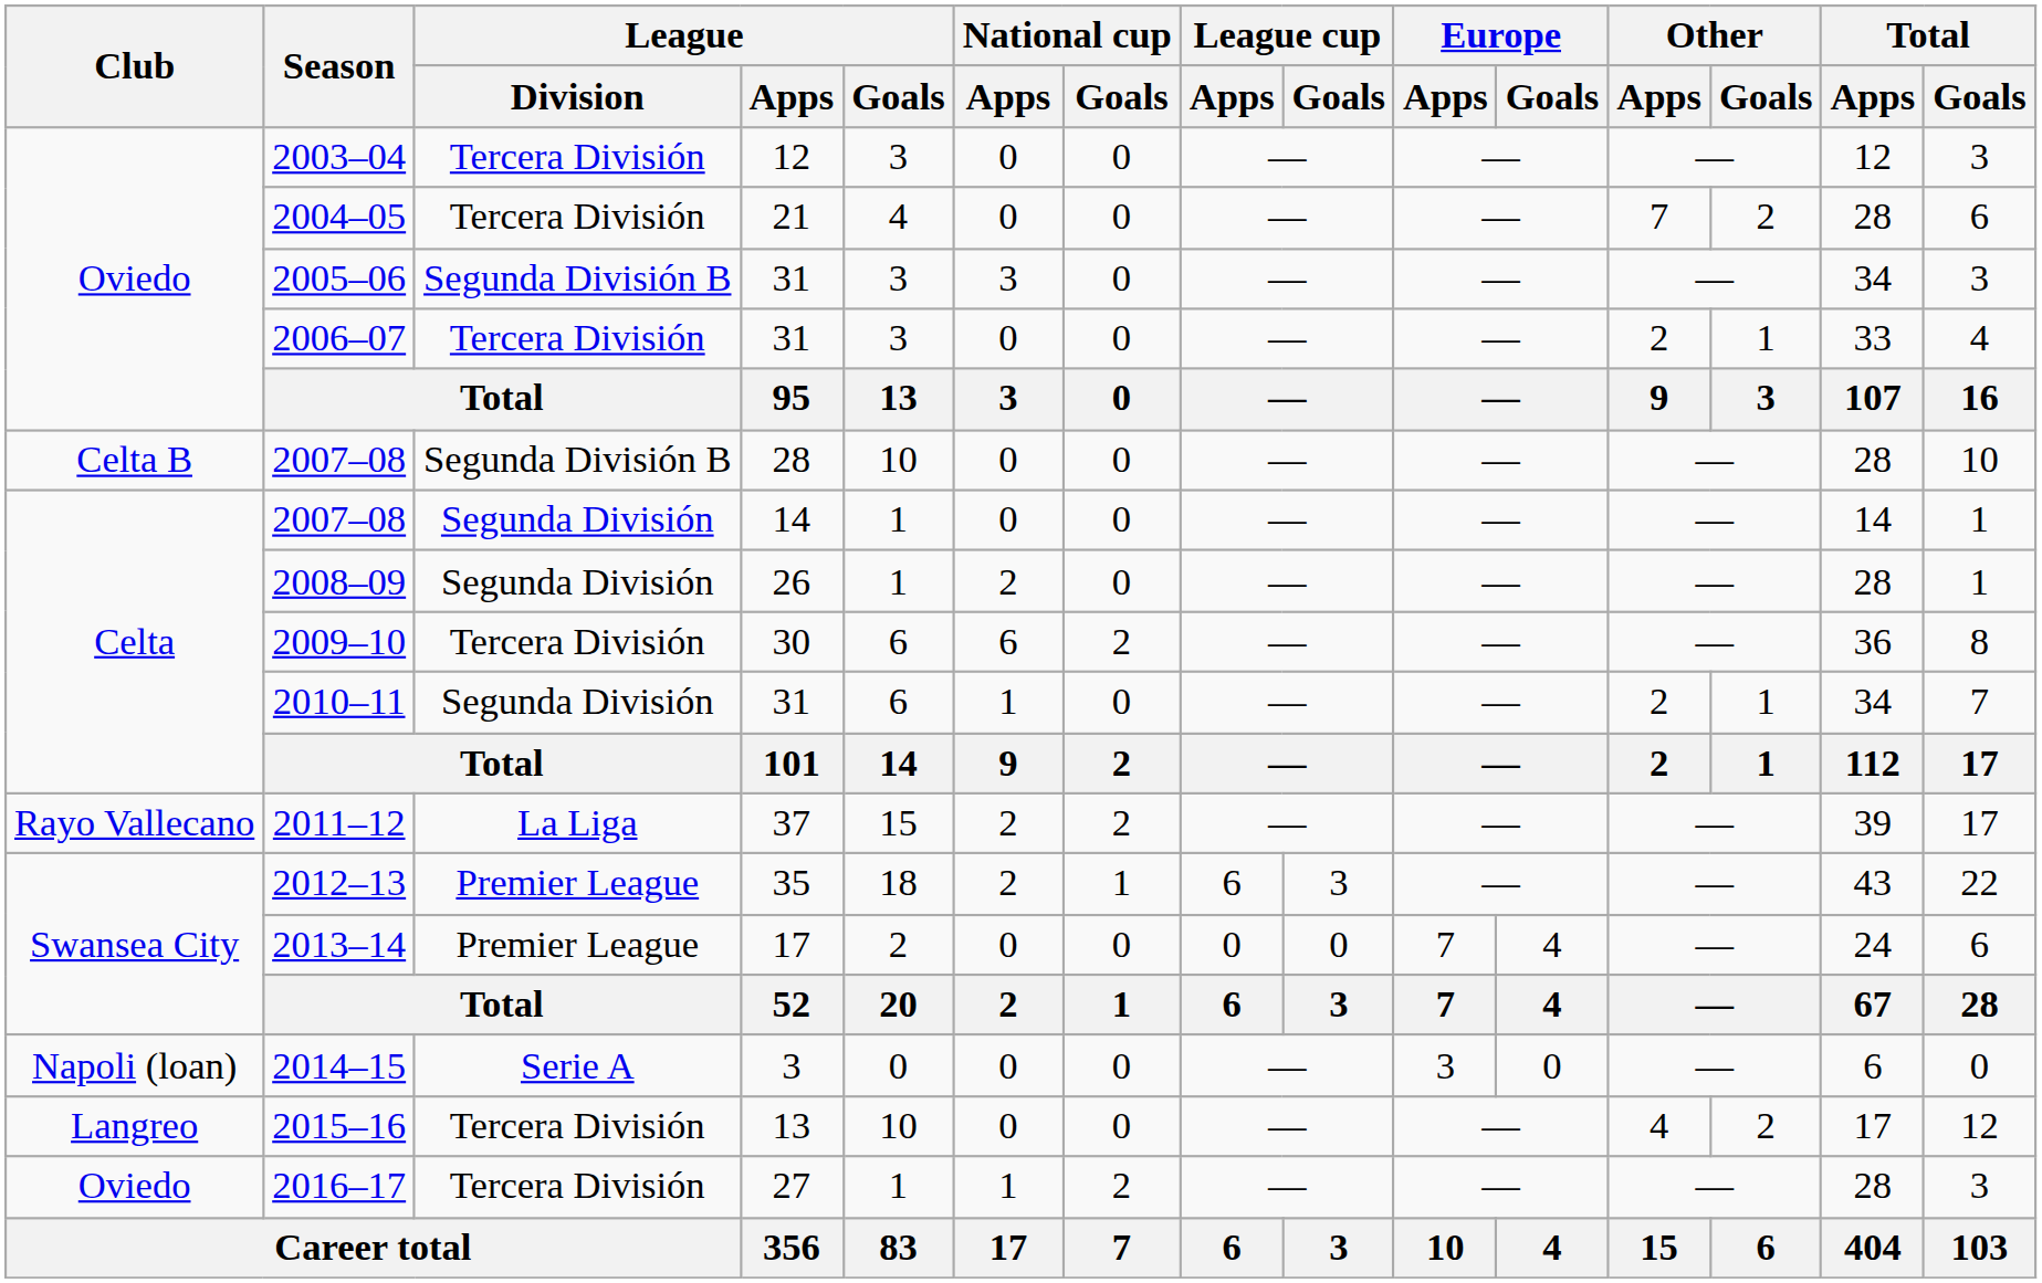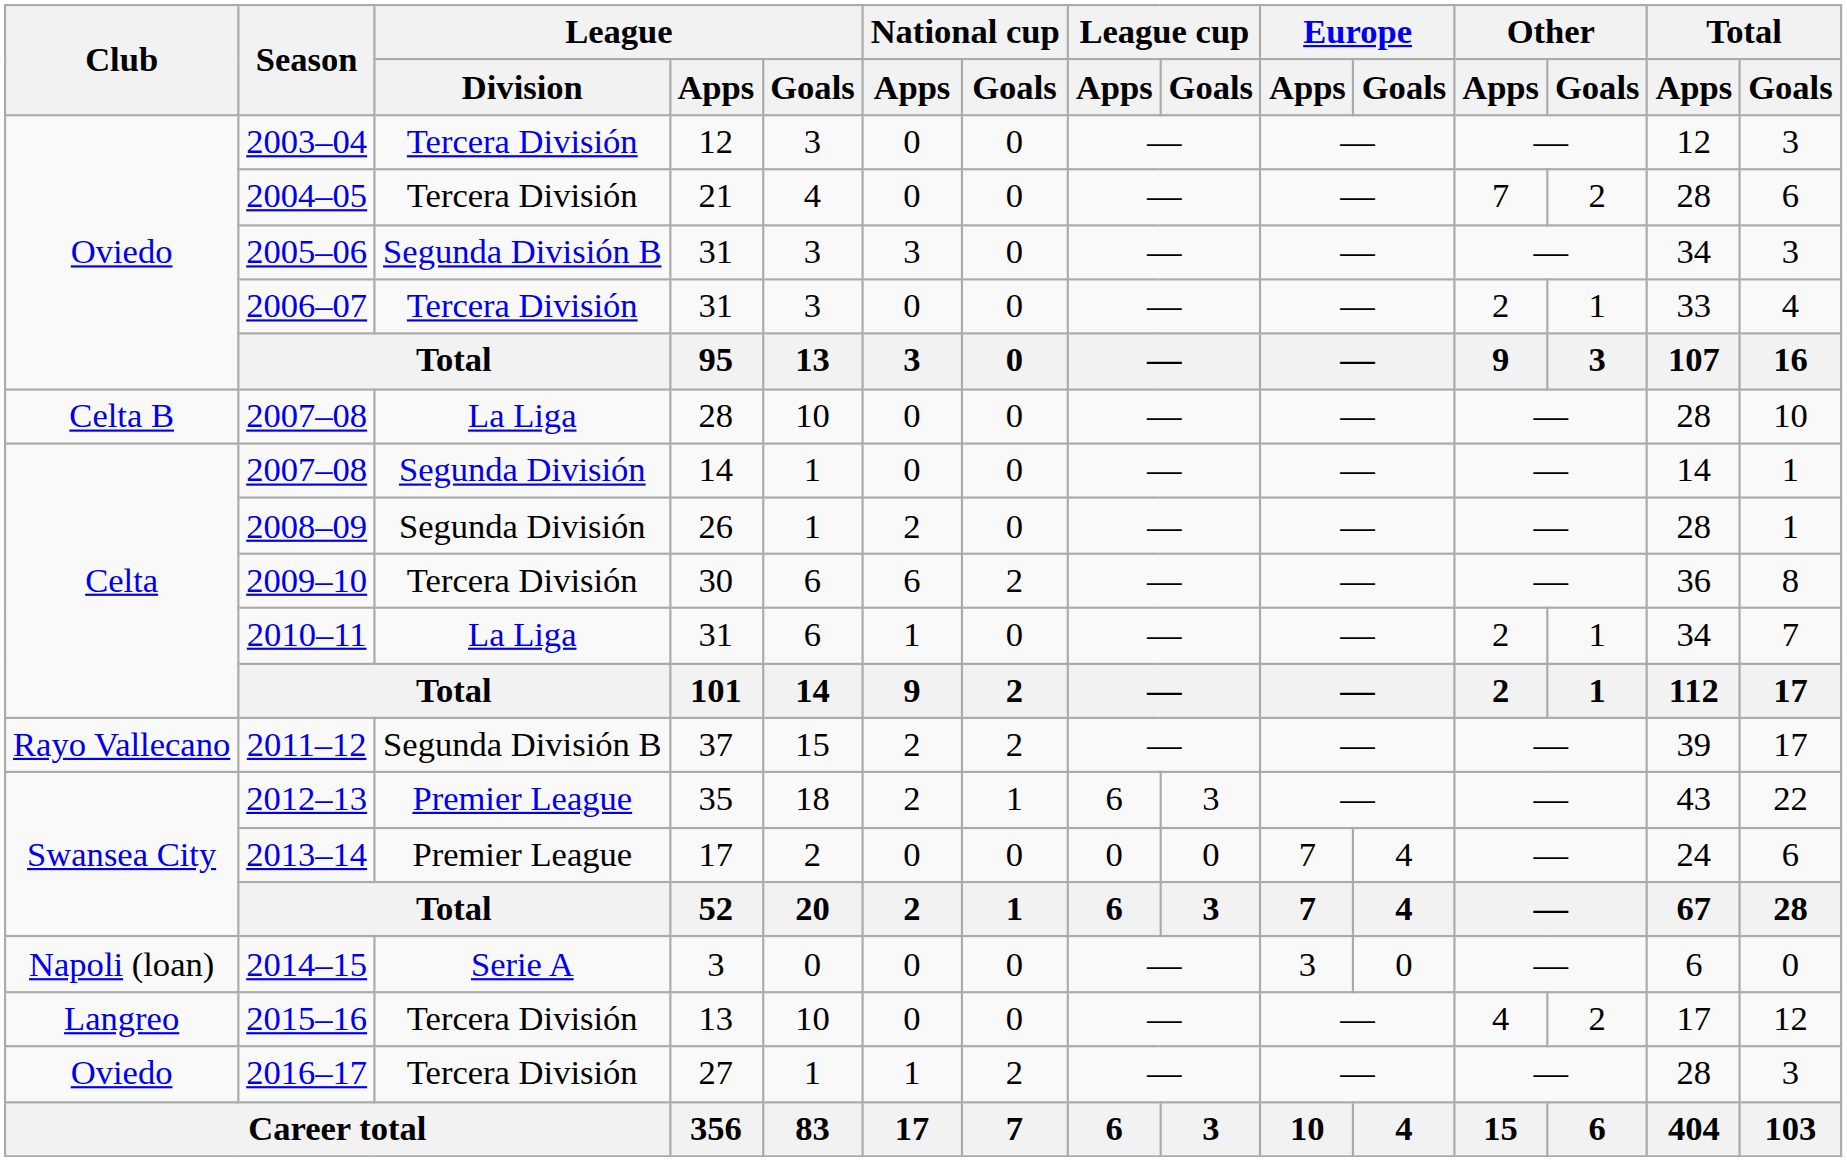2007–08 / 28 | League / Division: Segunda División B -> La Liga
2010–11 | League / Division: Segunda División -> La Liga
2011–12 | League / Division: La Liga -> Segunda División B
